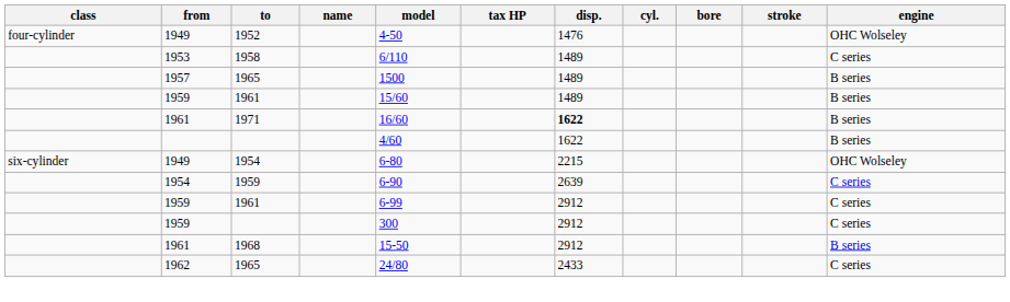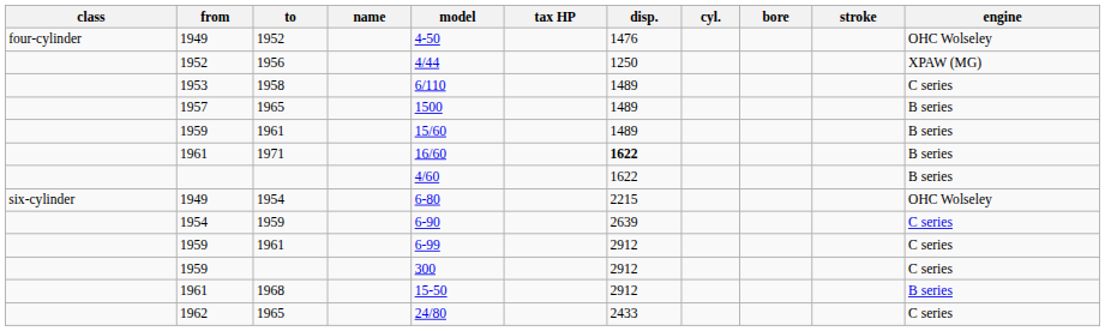+ row: 1952 | 1956 | 4/44 | 1250 | XPAW (MG)
